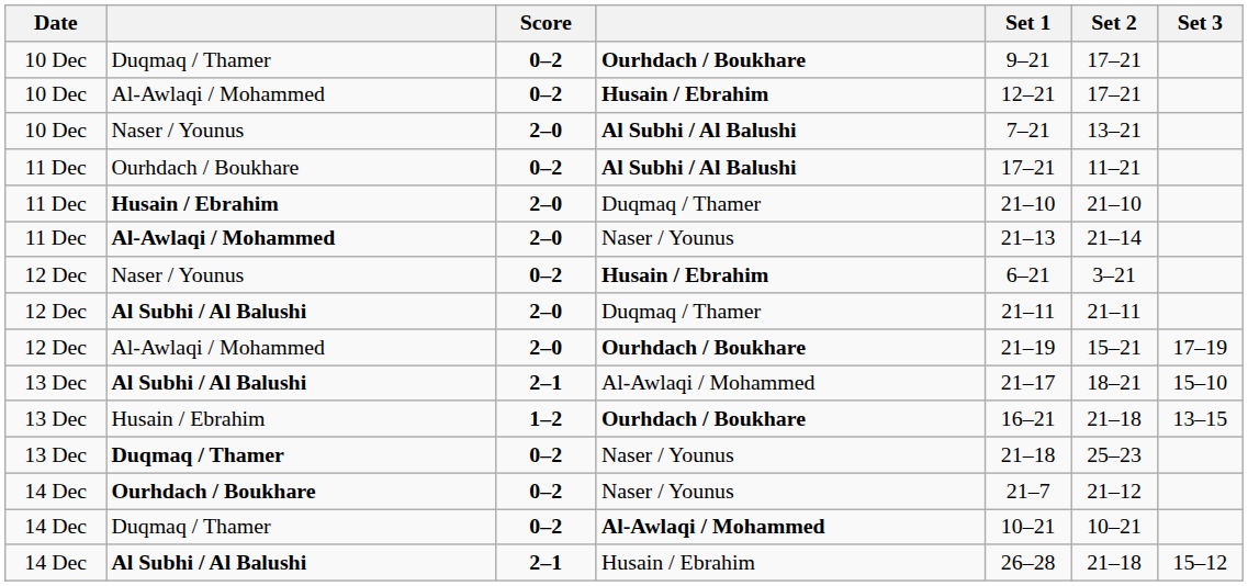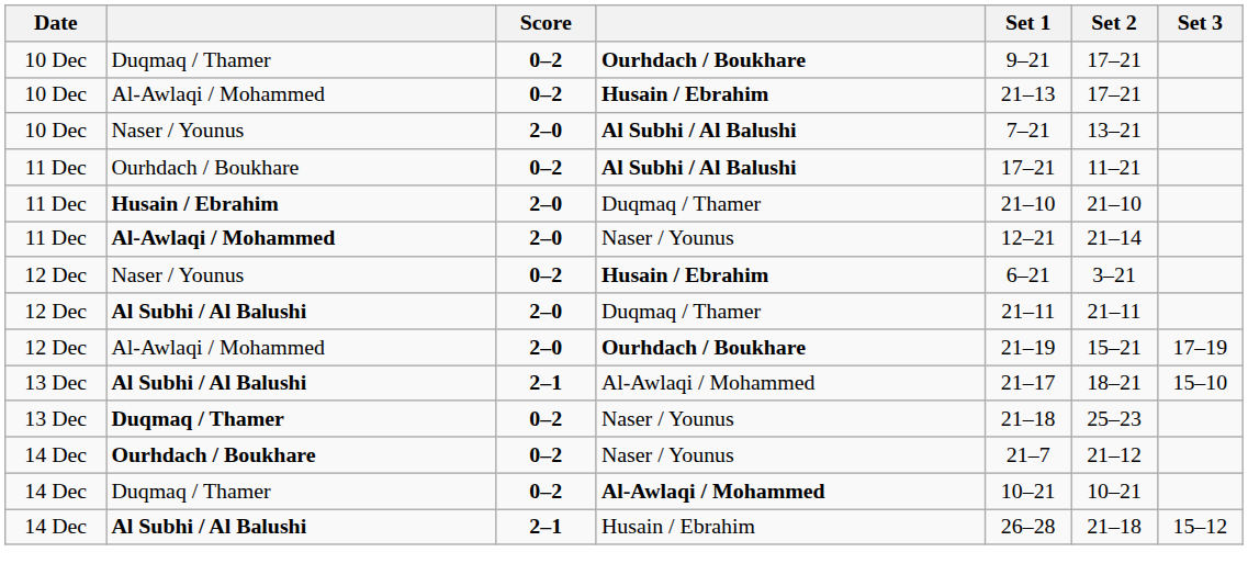Al-Awlaqi / Mohammed / Husain / Ebrahim | Set 1: 12–21 -> 21–13
Al-Awlaqi / Mohammed / Naser / Younus | Set 1: 21–13 -> 12–21
- row: 13 Dec | Husain / Ebrahim | 1–2 | Ourhdach / Boukhare | 16–21 | 21–18 | 13–15
